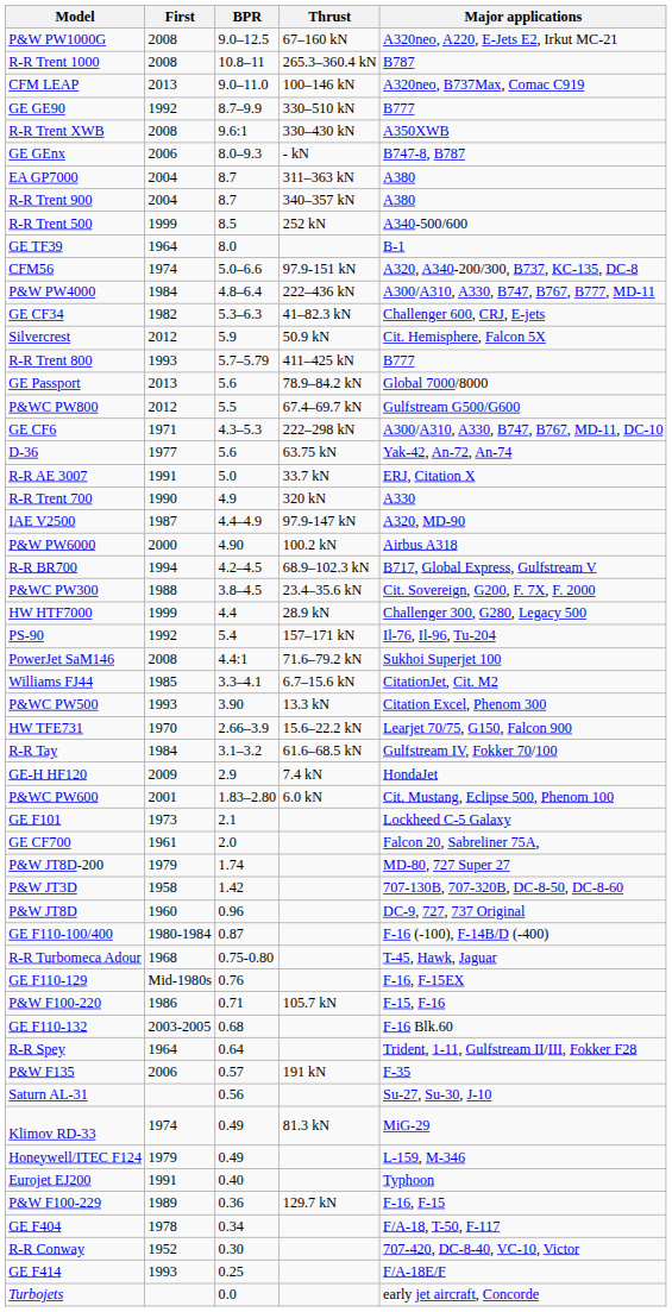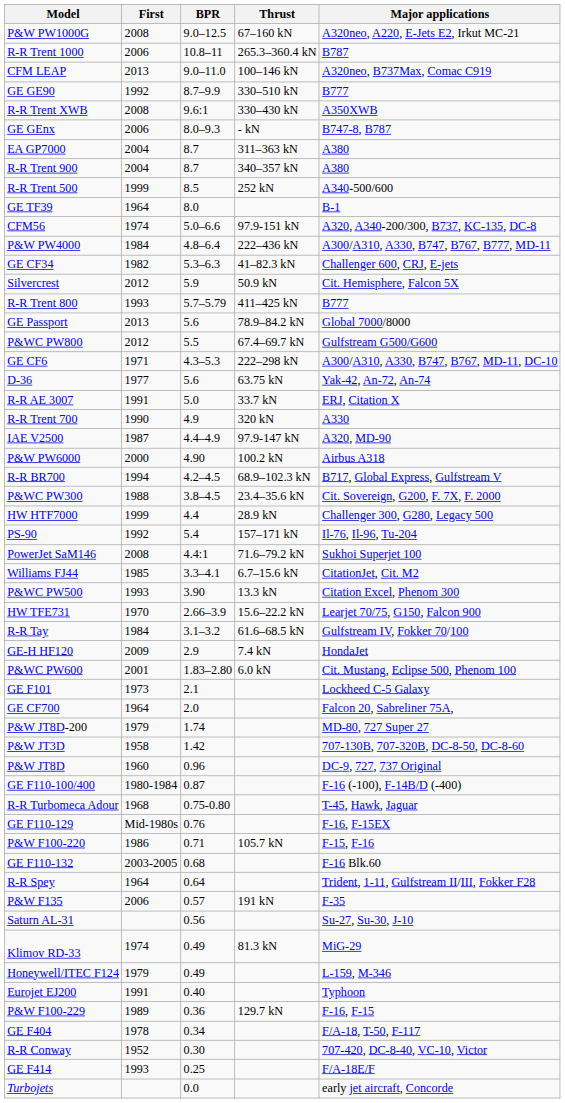R-R Trent 1000 | First: 2008 -> 2006
GE CF700 | First: 1961 -> 1964
